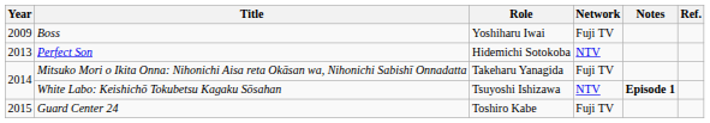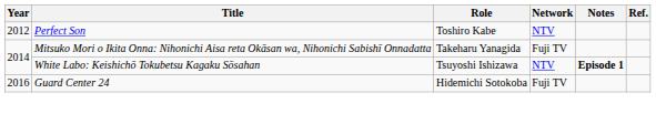- row: 2009 | Boss | Yoshiharu Iwai | Fuji TV
Perfect Son | Year: 2013 -> 2012
Perfect Son | Role: Hidemichi Sotokoba -> Toshiro Kabe
Guard Center 24 | Year: 2015 -> 2016
Guard Center 24 | Role: Toshiro Kabe -> Hidemichi Sotokoba
